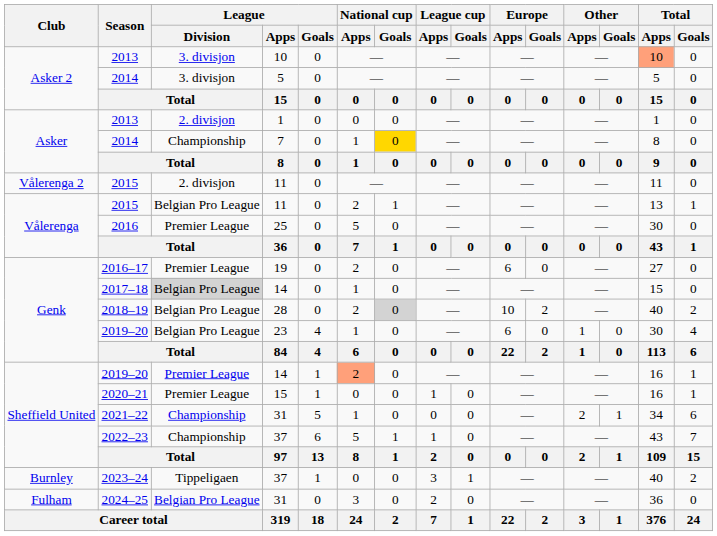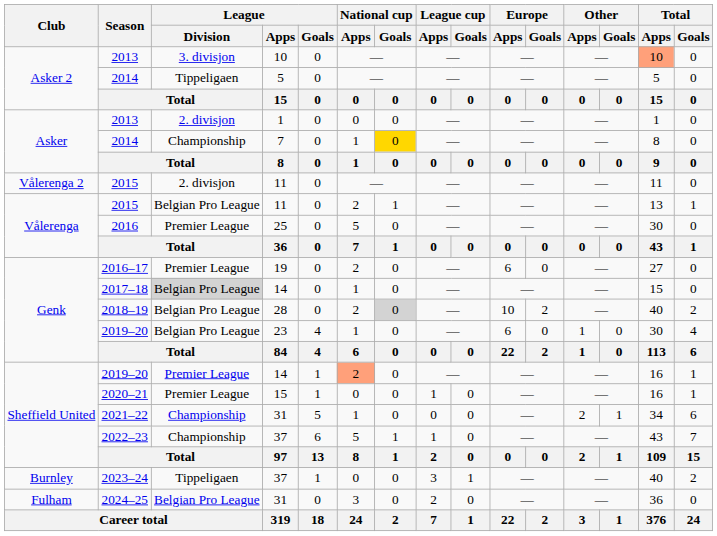Asker 2 / 2014 | League / Division: 3. divisjon -> Tippeligaen
